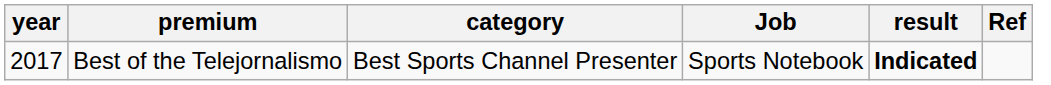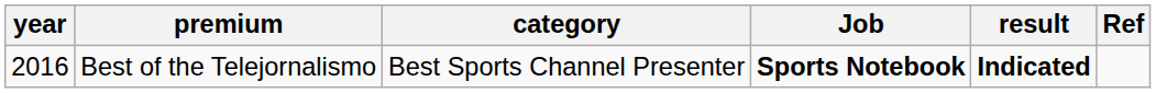Best of the Telejornalismo | year: 2017 -> 2016
Best of the Telejornalismo | Job: normal -> bold
